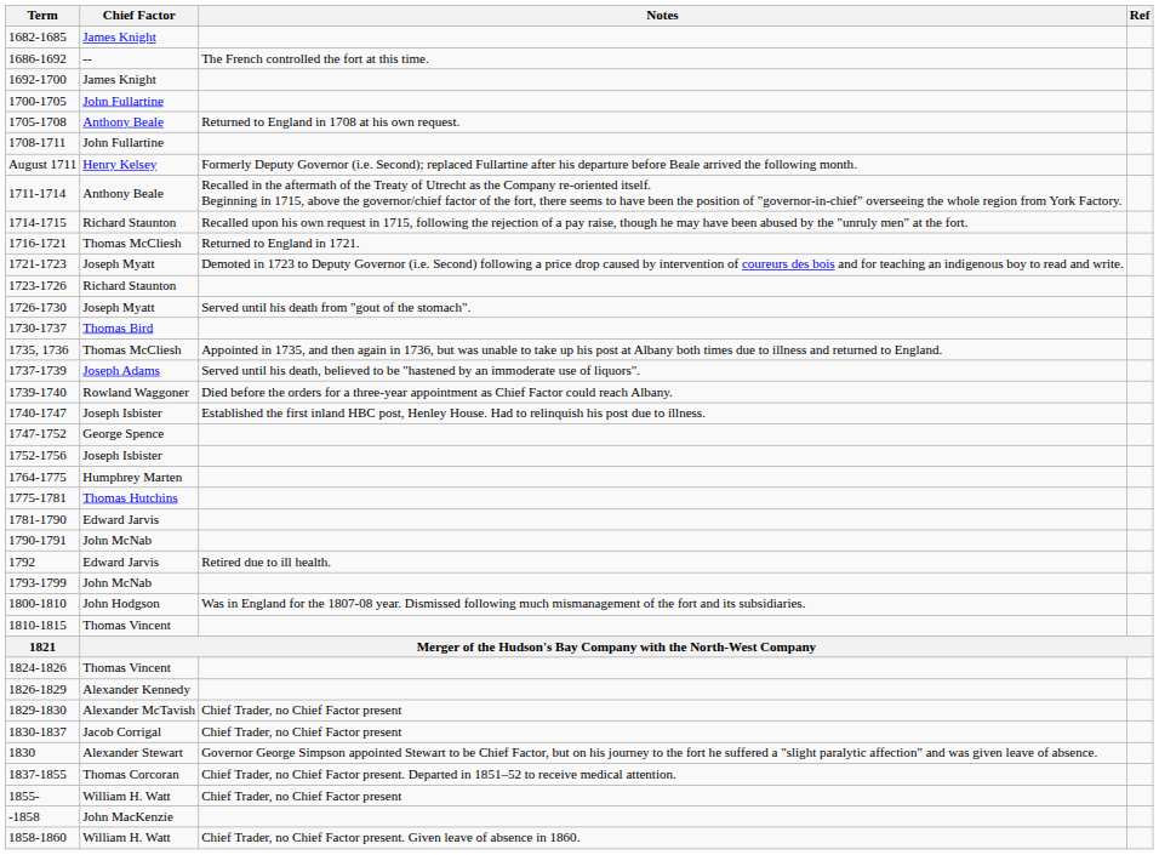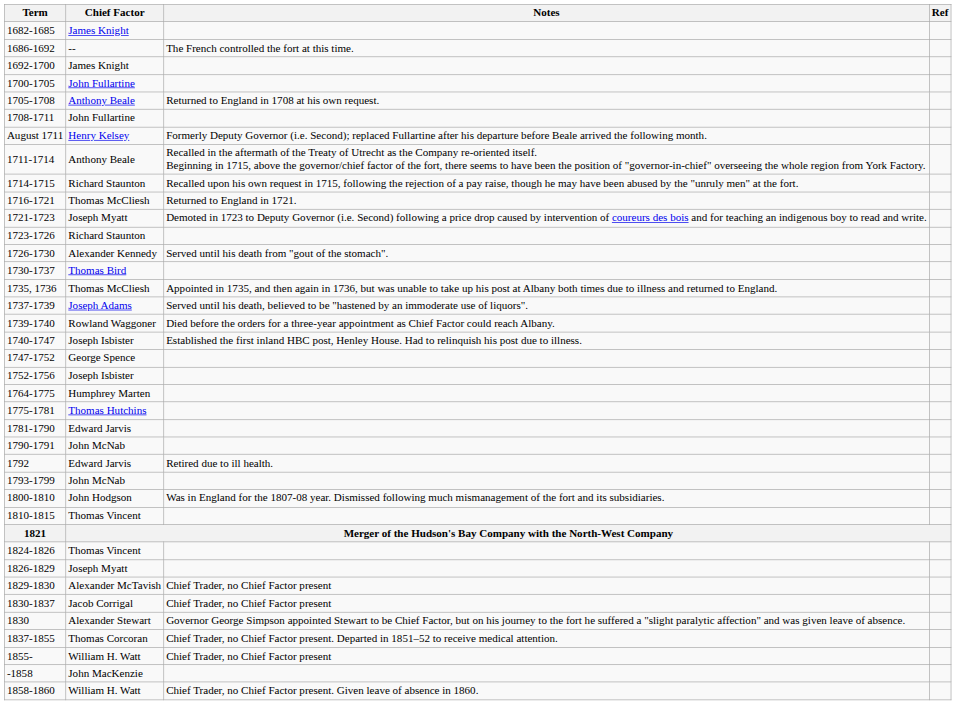1726-1730 | Chief Factor: Joseph Myatt -> Alexander Kennedy
1826-1829 | Chief Factor: Alexander Kennedy -> Joseph Myatt
